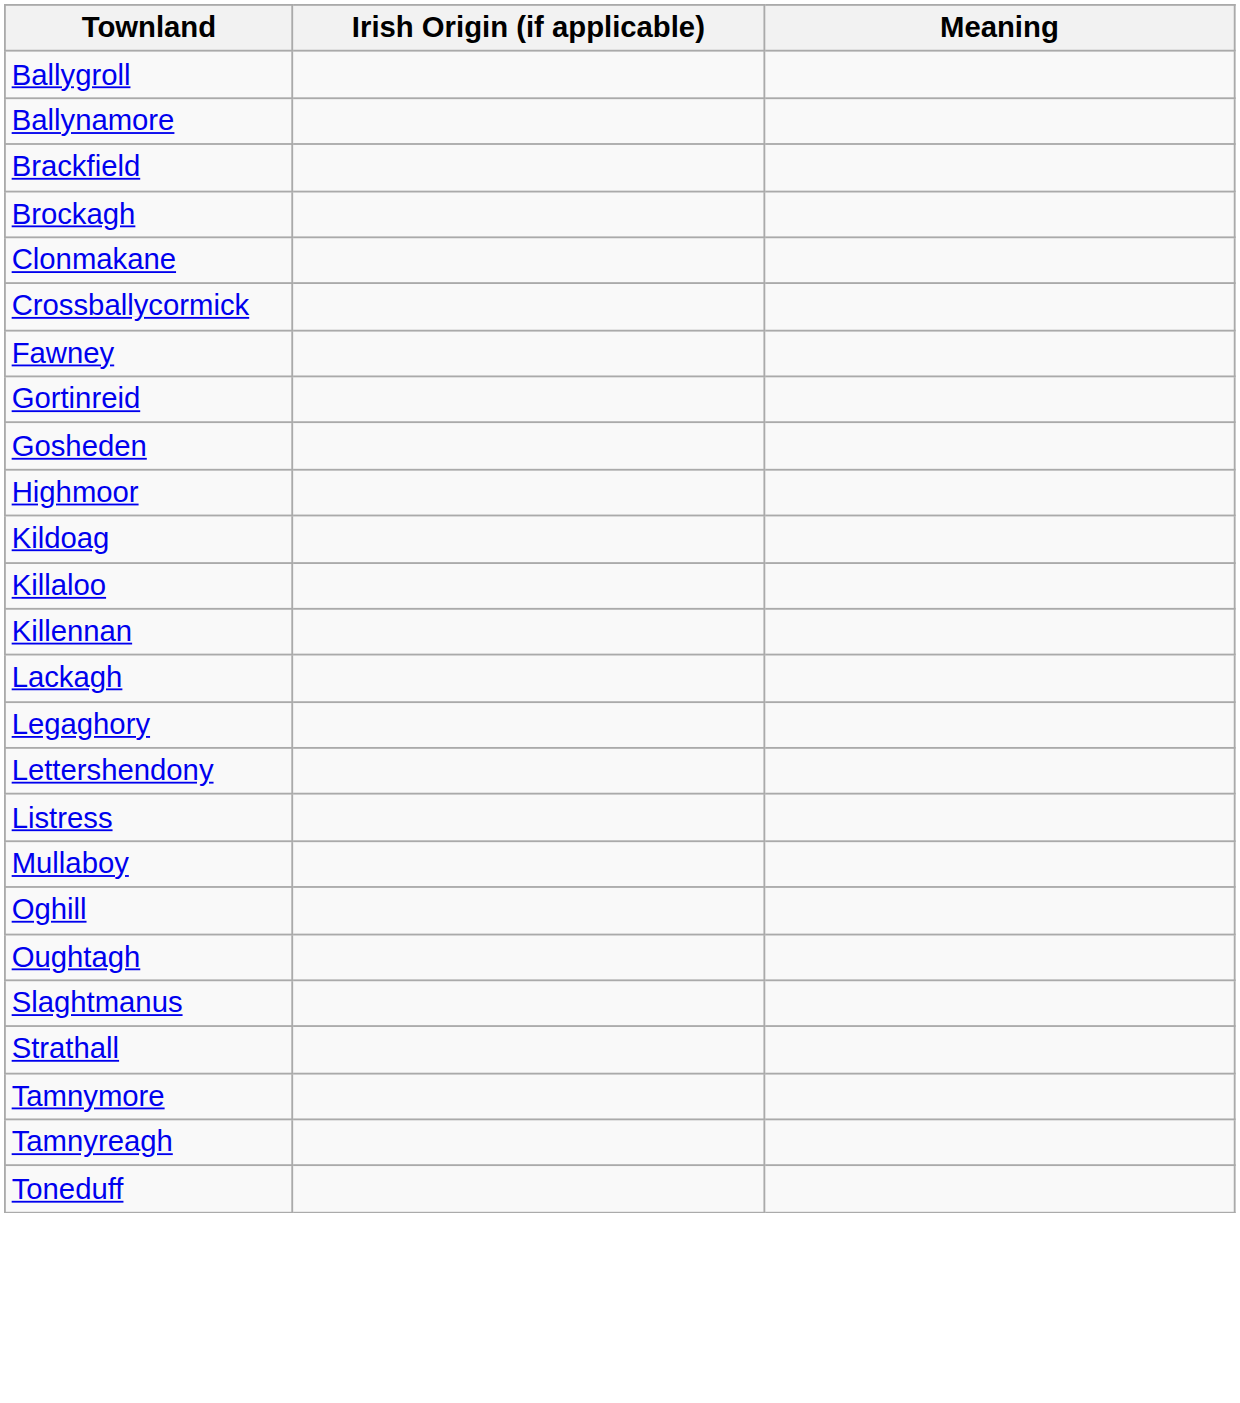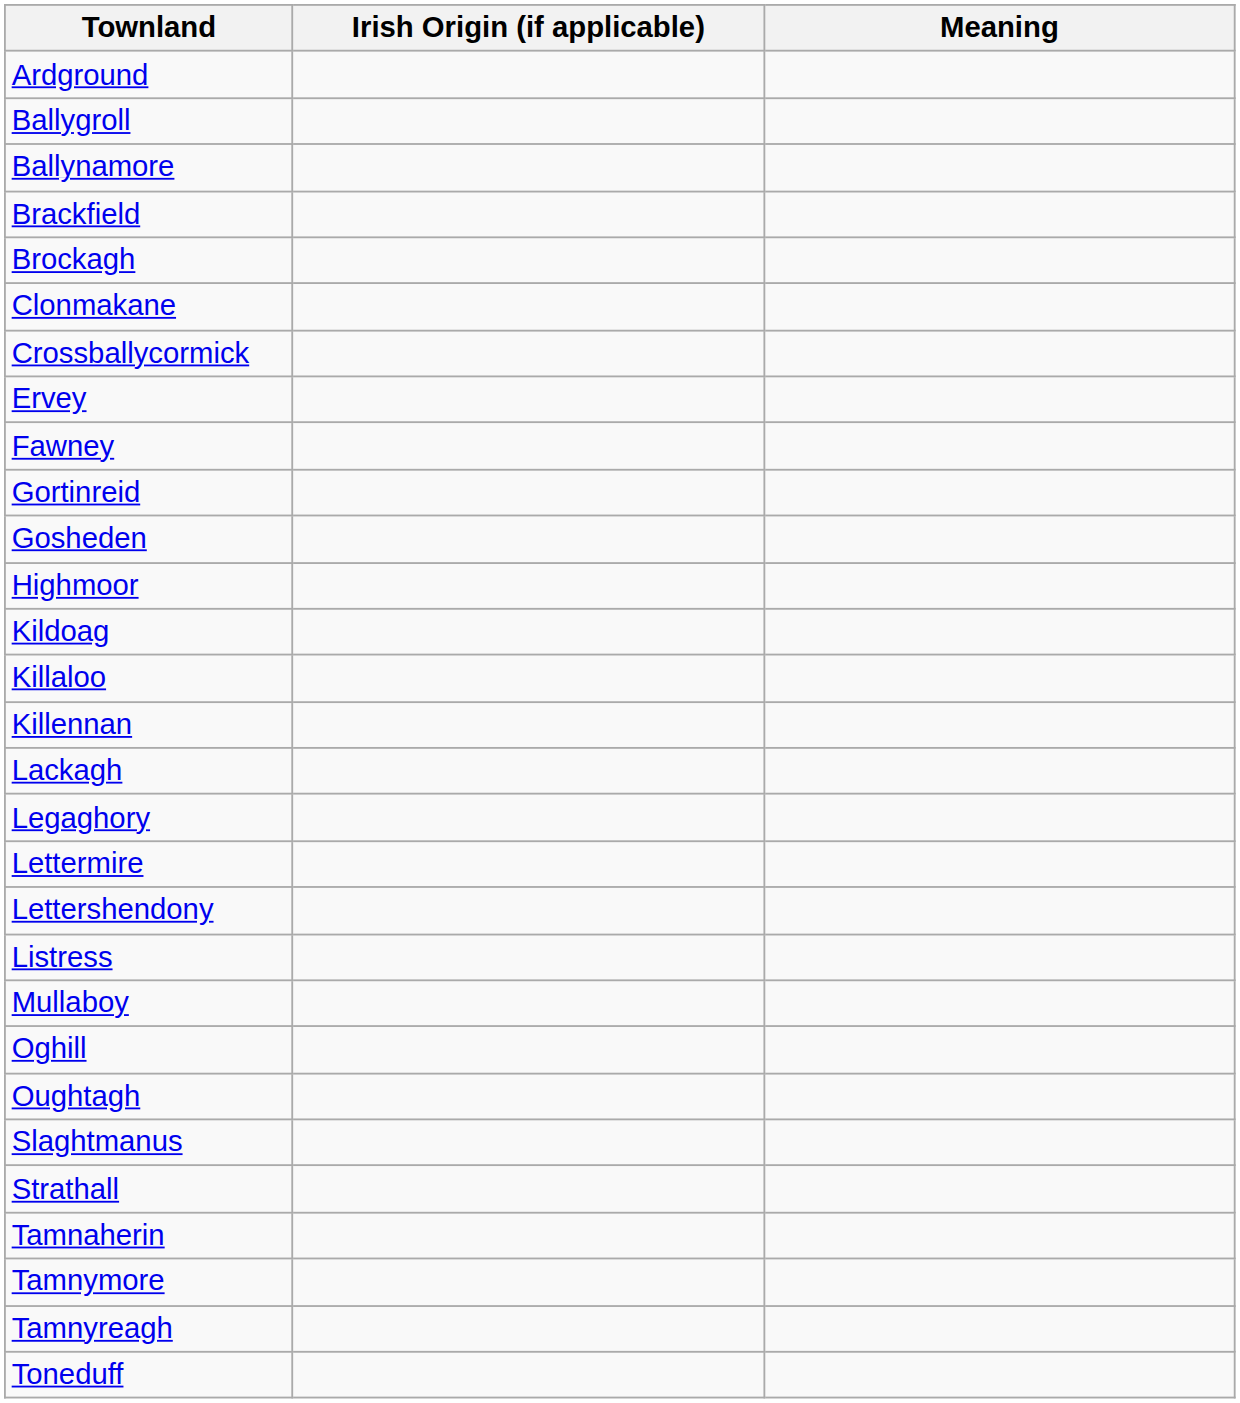+ row: Ardground
+ row: Ervey
+ row: Lettermire
+ row: Tamnaherin
